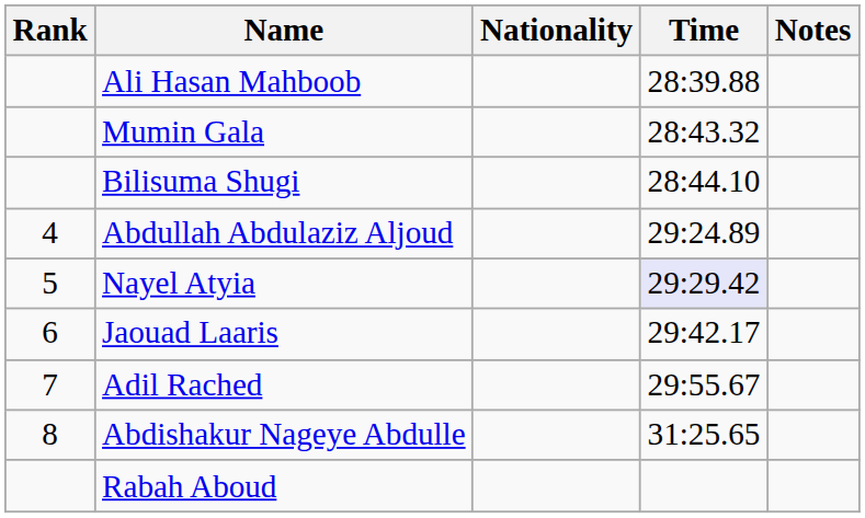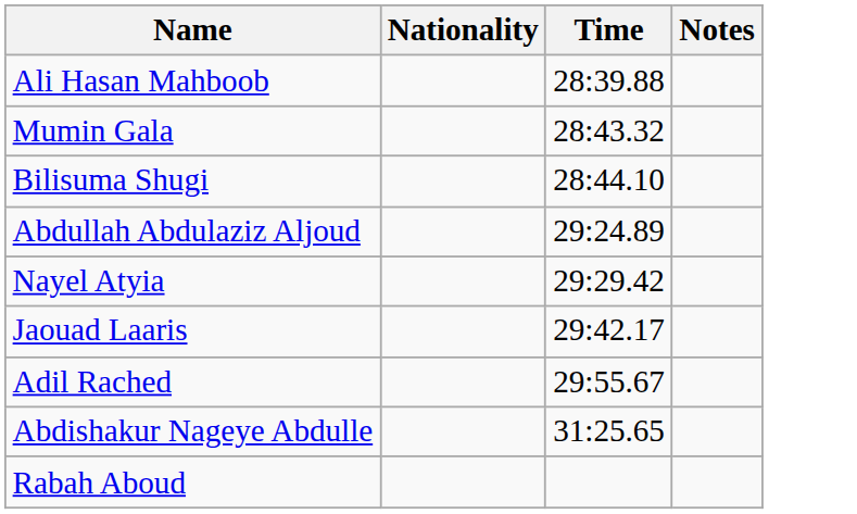- column: Rank | 4 | 5 | 6 | 7 | 8
Nayel Atyia | Time: lavender background -> no background
